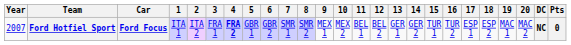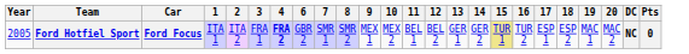- column: 5 | GBR 1
Ford Hotfiel Sport | Year: 2007 -> 2005
Ford Hotfiel Sport | 15: no background -> khaki background
